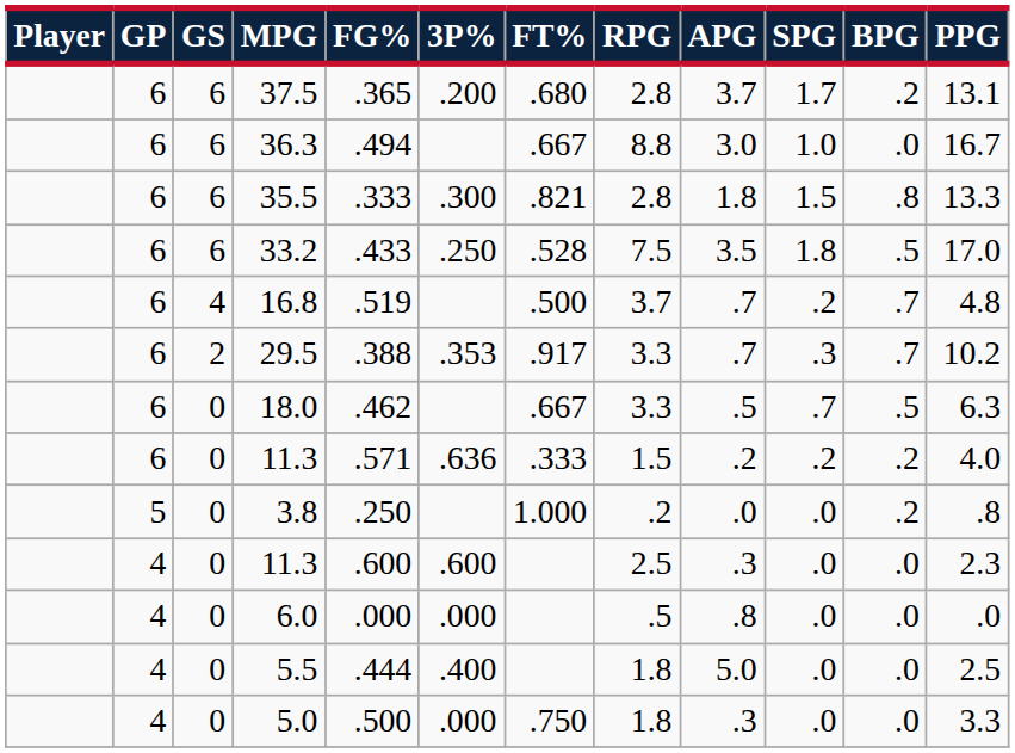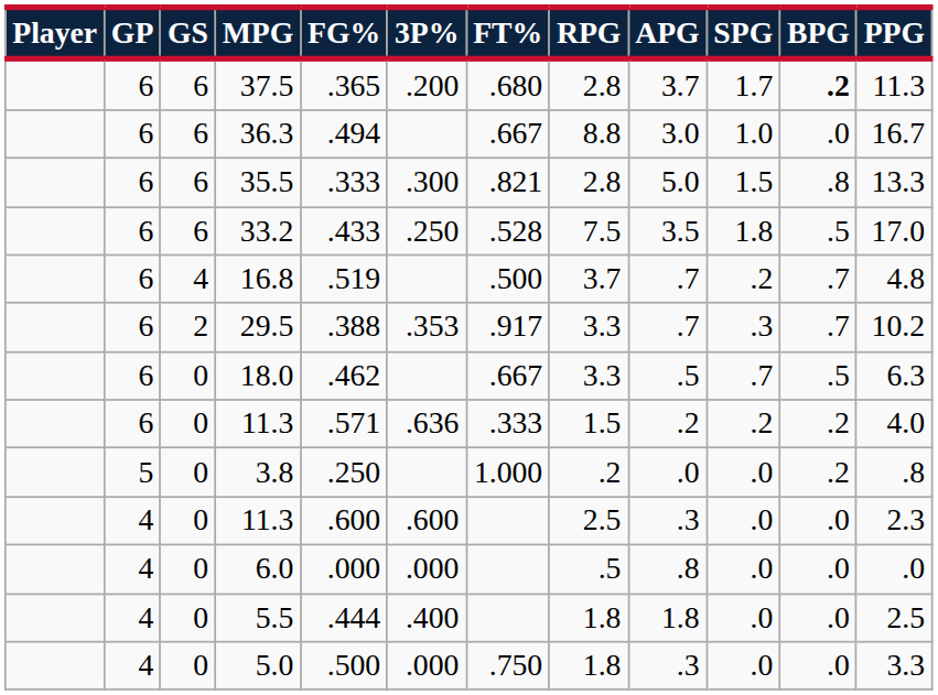37.5 | BPG: normal -> bold
37.5 | PPG: 13.1 -> 11.3
35.5 | APG: 1.8 -> 5.0
5.5 | APG: 5.0 -> 1.8
